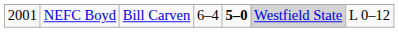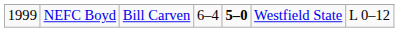NEFC Boyd | column 1: 2001 -> 1999
NEFC Boyd | column 6: lightgrey background -> no background
